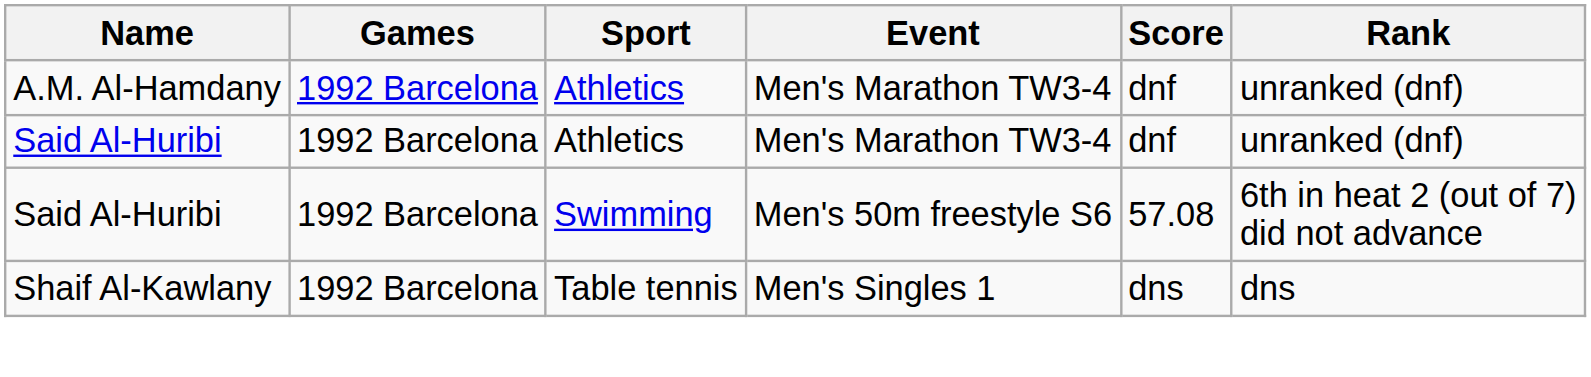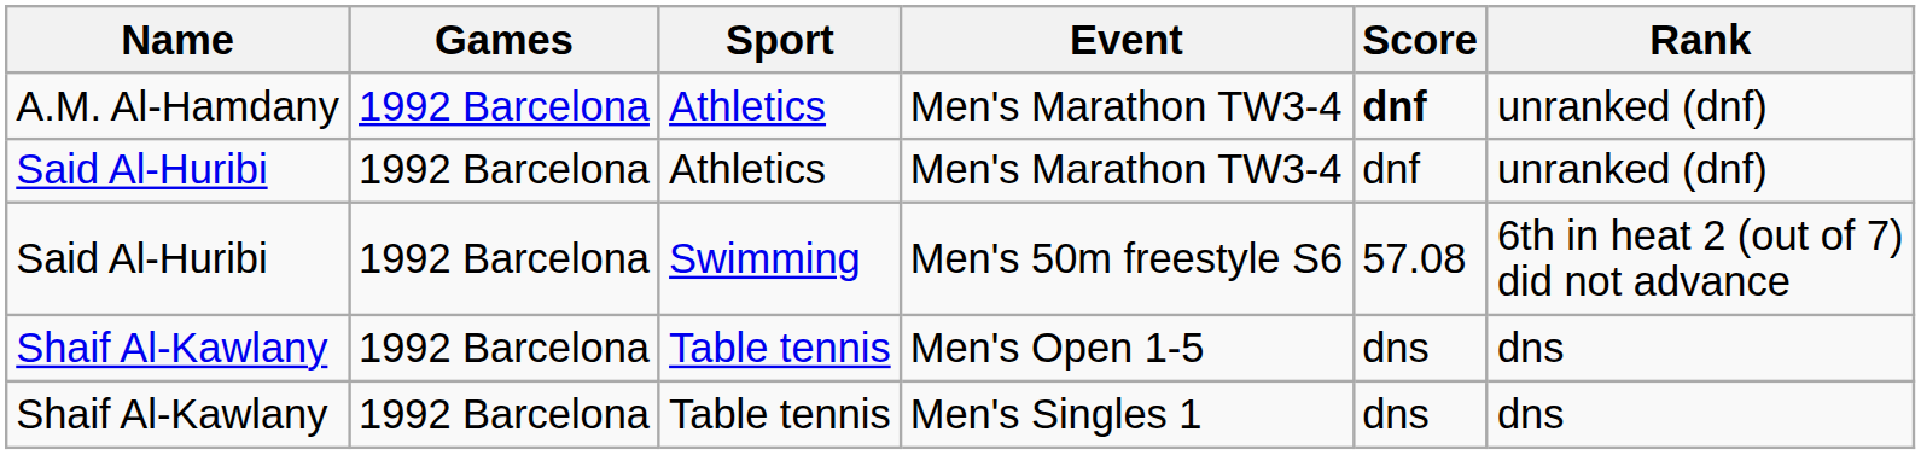A.M. Al-Hamdany / Men's Marathon TW3-4 | Score: normal -> bold
+ row: Shaif Al-Kawlany | 1992 Barcelona | Table tennis | Men's Open 1-5 | dns | dns
